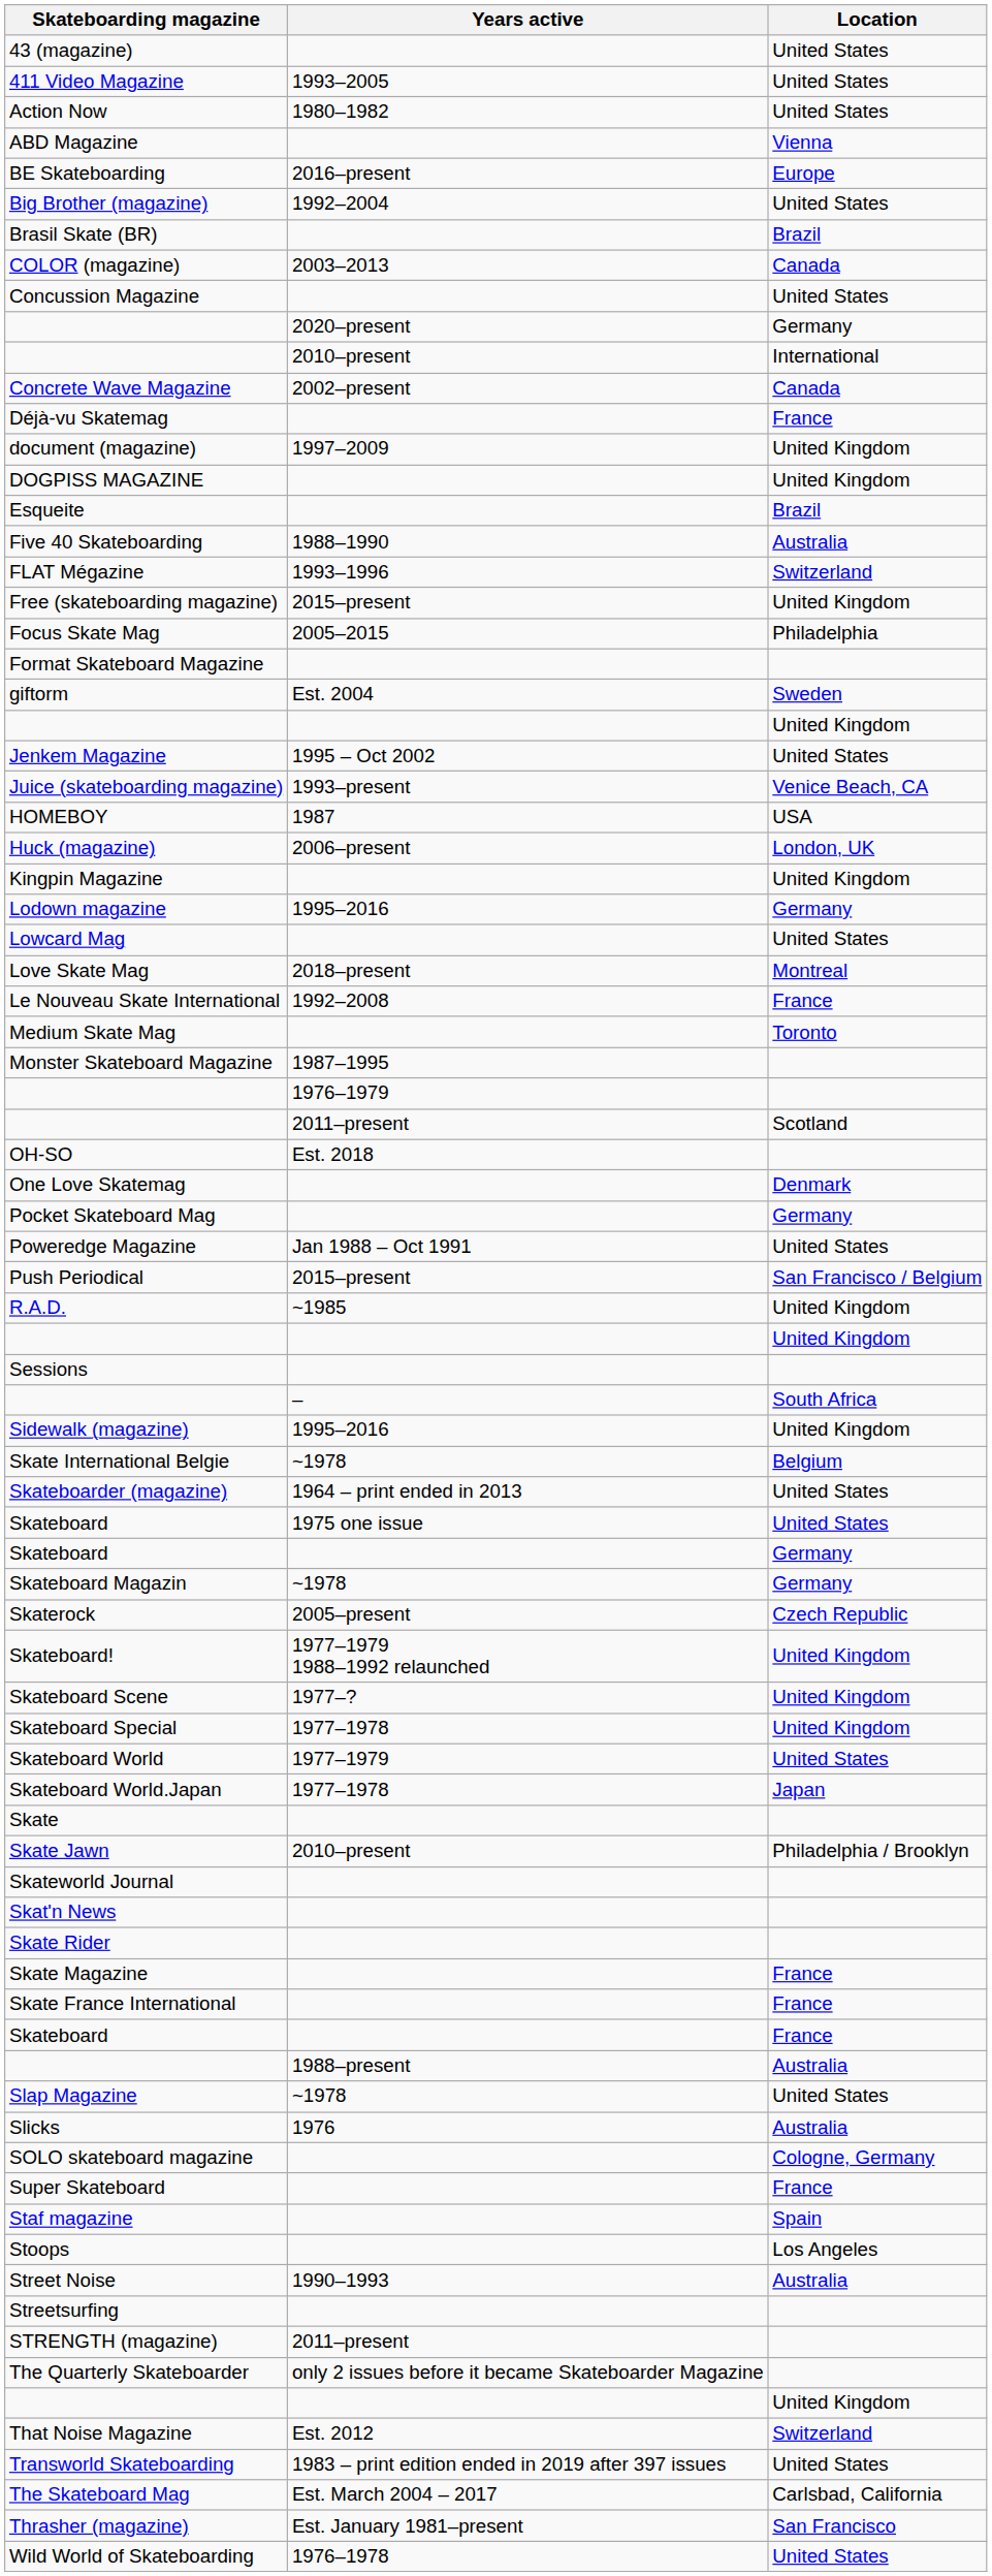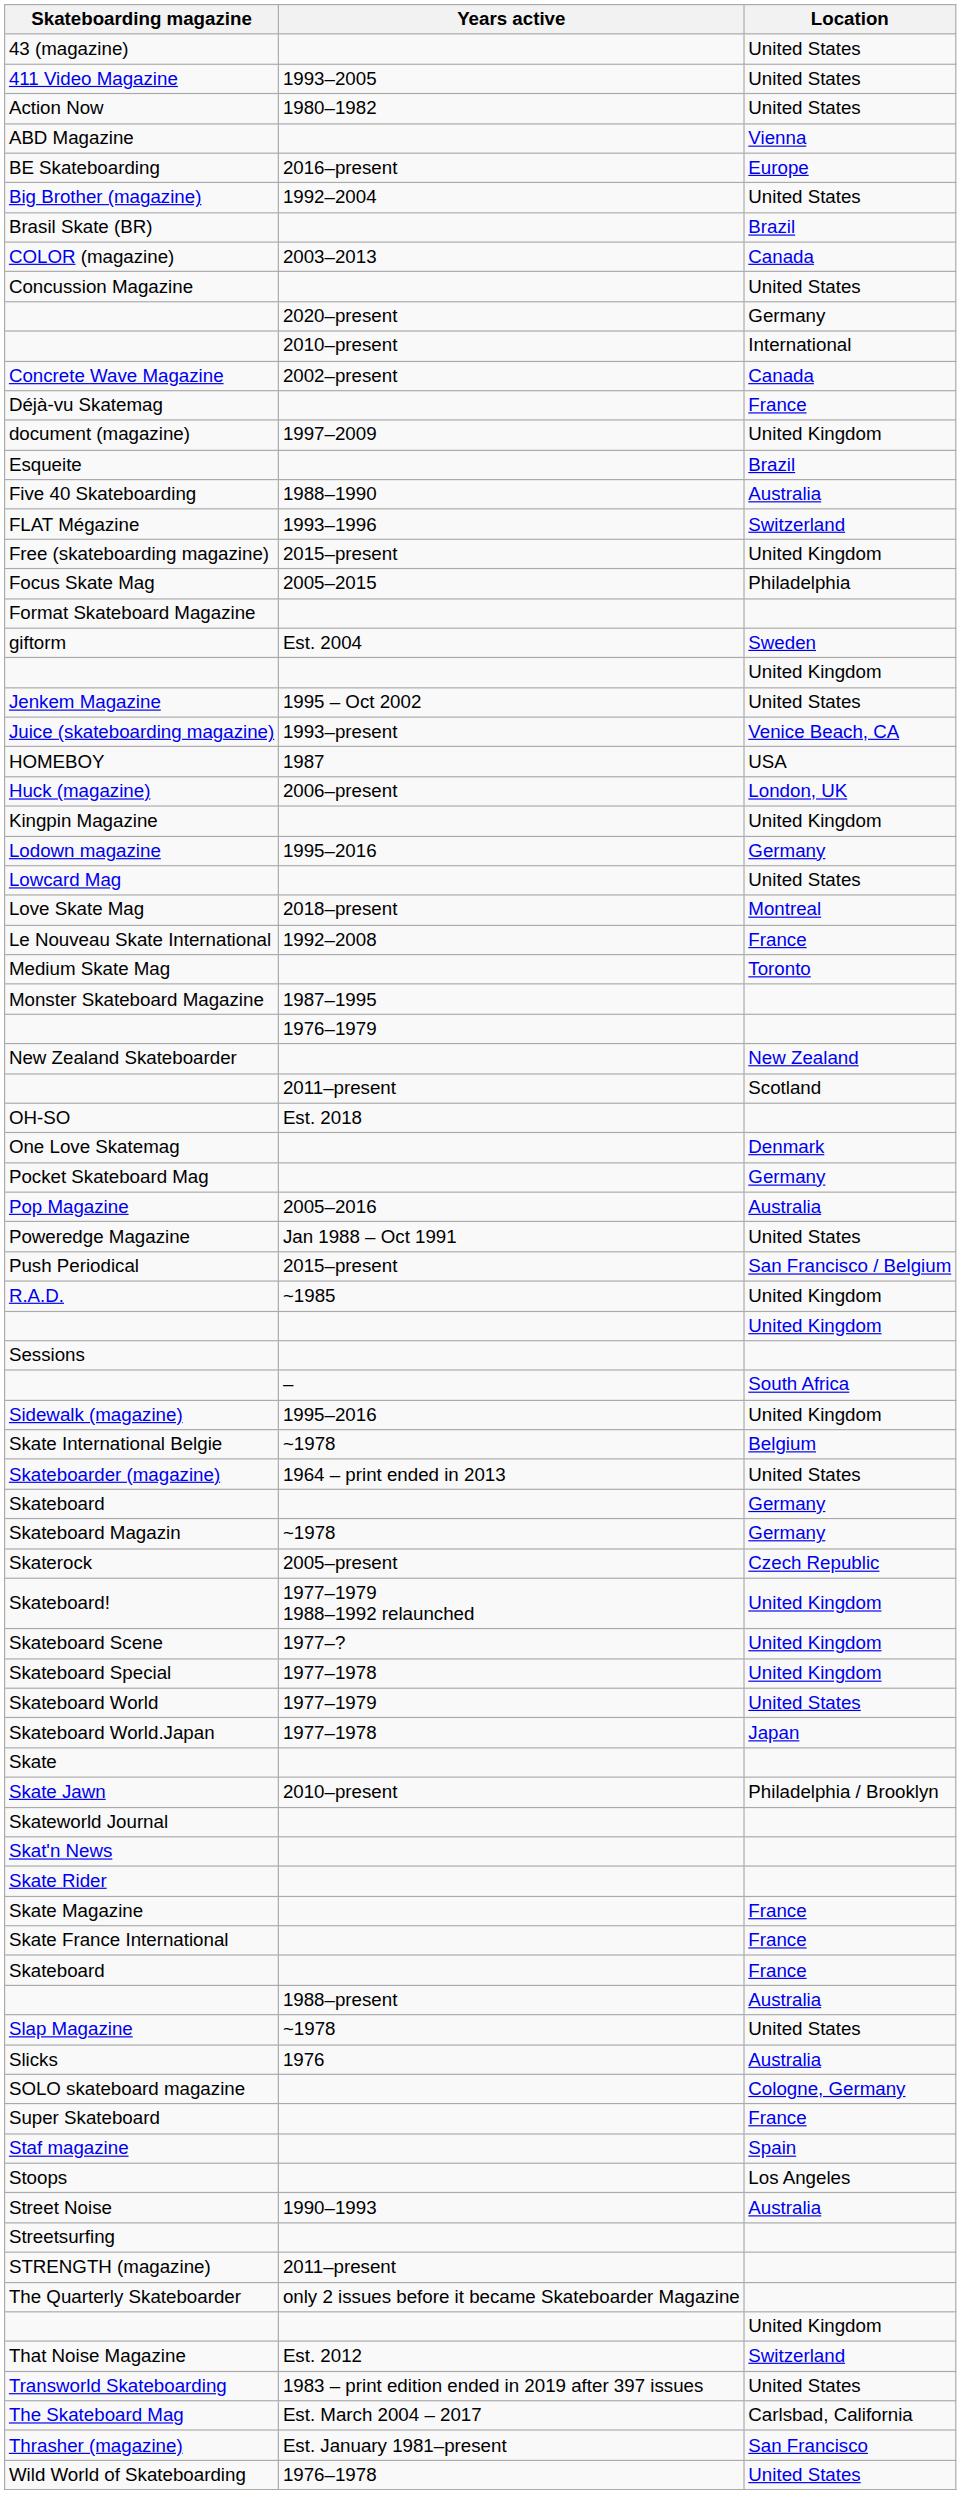- row: DOGPISS MAGAZINE | United Kingdom
+ row: New Zealand Skateboarder | New Zealand
+ row: Pop Magazine | 2005–2016 | Australia
- row: Skateboard | 1975 one issue | United States
